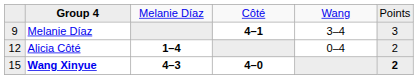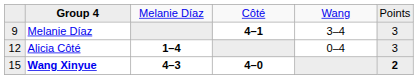Alicia Côté | column 6: 2 -> 3
